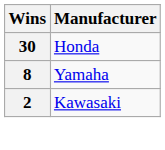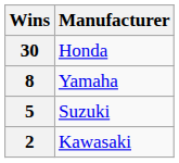+ row: 5 | Suzuki
